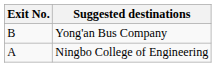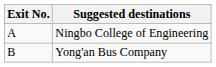rows swapped: Ningbo College of Engineering <-> Yong'an Bus Company
